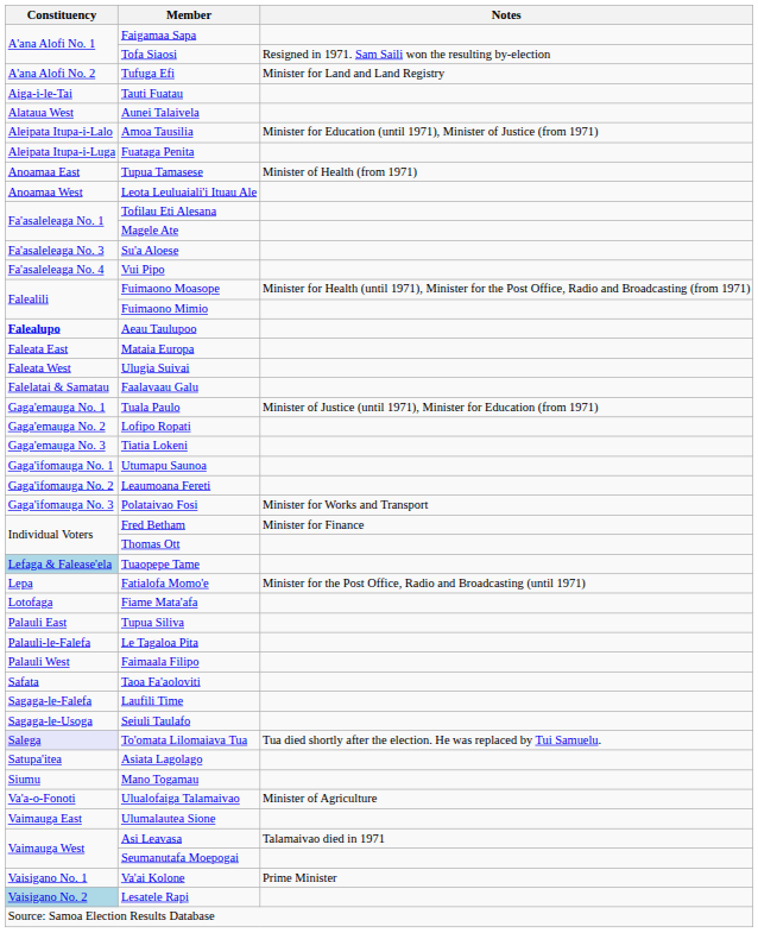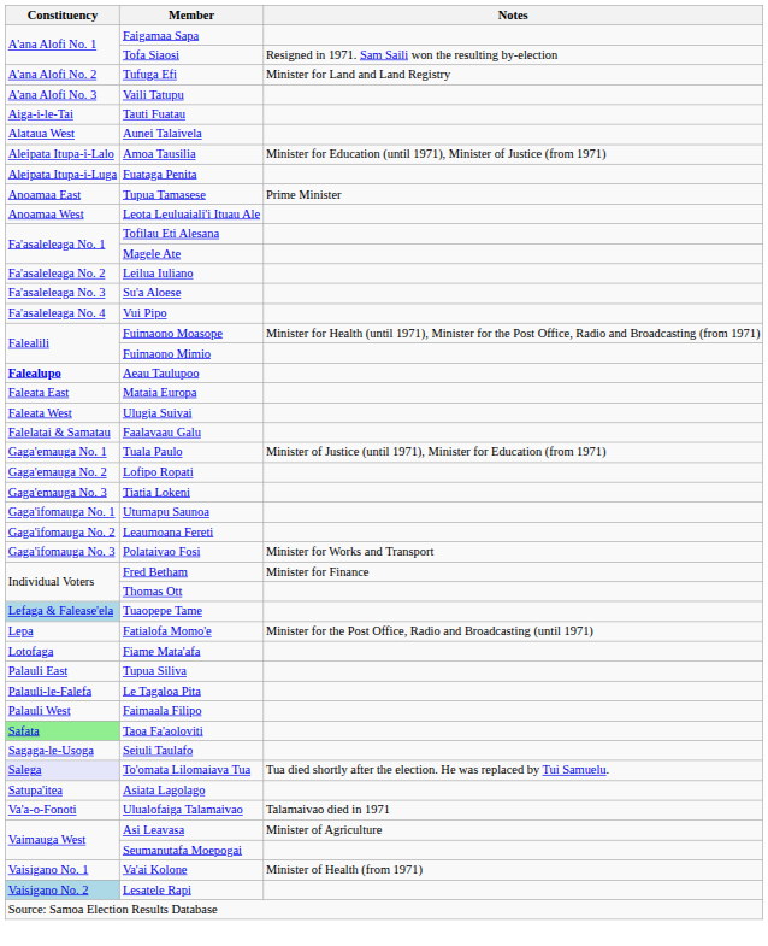+ row: A'ana Alofi No. 3 | Vaili Tatupu
Tupua Tamasese | Notes: Minister of Health (from 1971) -> Prime Minister
+ row: Fa'asaleleaga No. 2 | Leilua Iuliano
Taoa Fa'aoloviti | Constituency: no background -> lightgreen background
- row: Sagaga-le-Falefa | Laufili Time
- row: Siumu | Mano Togamau
Ulualofaiga Talamaivao | Notes: Minister of Agriculture -> Talamaivao died in 1971
- row: Vaimauga East | Ulumalautea Sione
Asi Leavasa | Notes: Talamaivao died in 1971 -> Minister of Agriculture
Va'ai Kolone | Notes: Prime Minister -> Minister of Health (from 1971)
